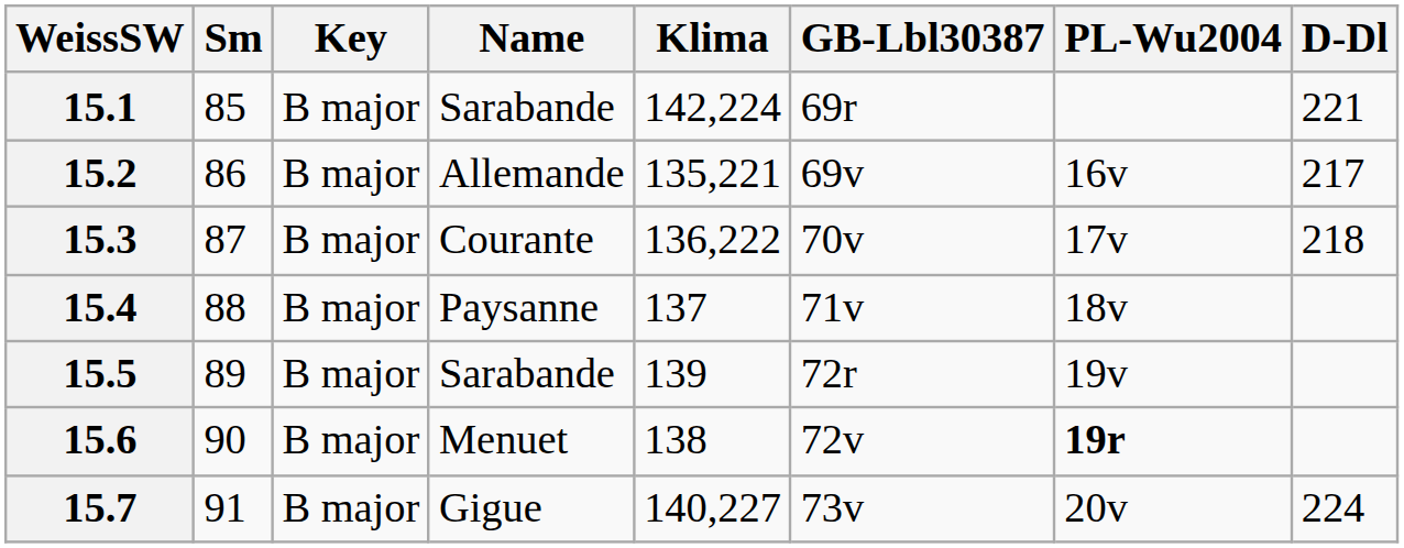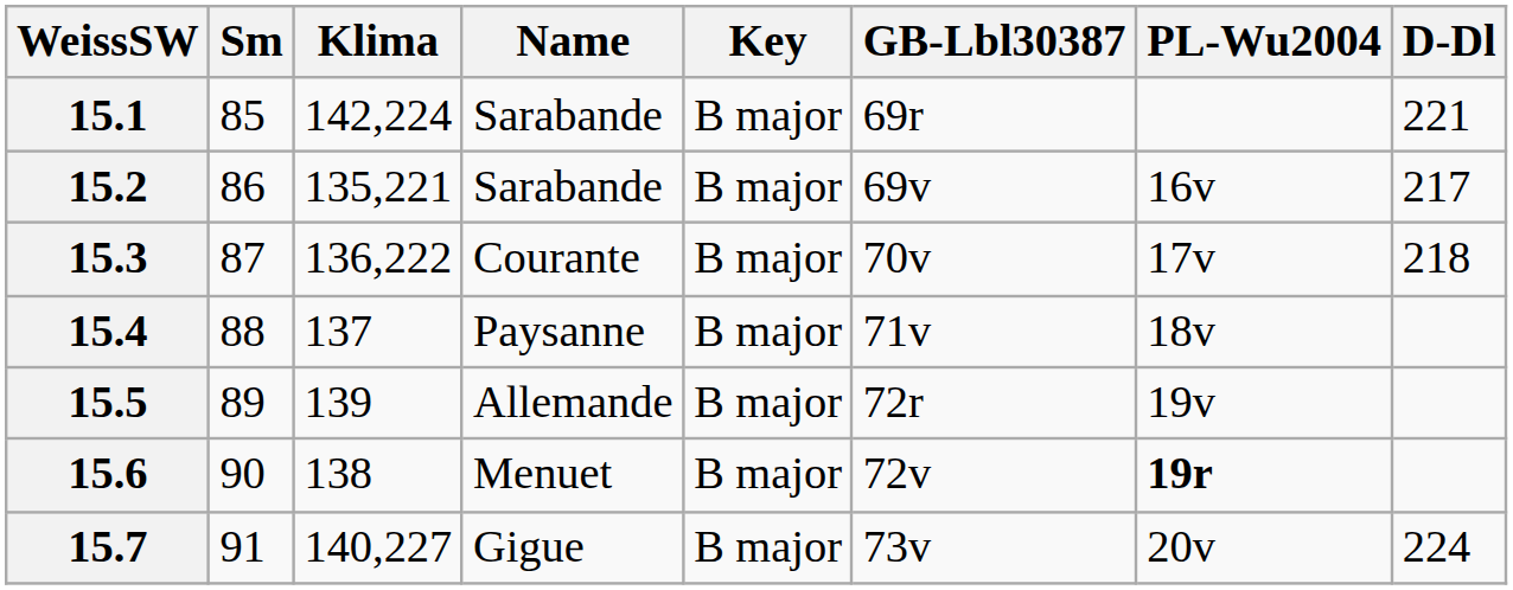columns swapped: Klima <-> Key
15.2 | Name: Allemande -> Sarabande
15.5 | Name: Sarabande -> Allemande
